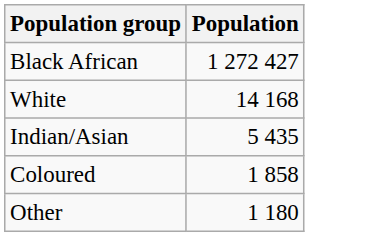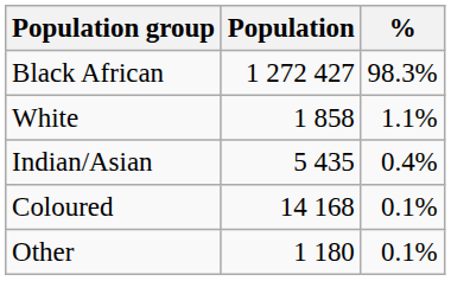+ column: % | 98.3% | 1.1% | 0.4% | 0.1% | 0.1%
White | Population: 14 168 -> 1 858
Coloured | Population: 1 858 -> 14 168
